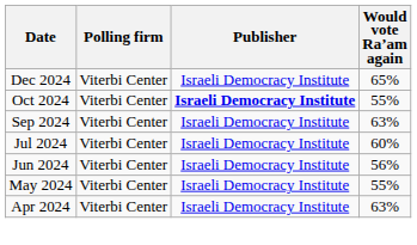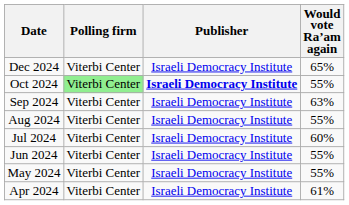Oct 2024 | Polling firm: no background -> lightgreen background
+ row: Aug 2024 | Viterbi Center | Israeli Democracy Institute | 55%
Jun 2024 | Would vote Ra’am again: 56% -> 55%
Apr 2024 | Would vote Ra’am again: 63% -> 61%
